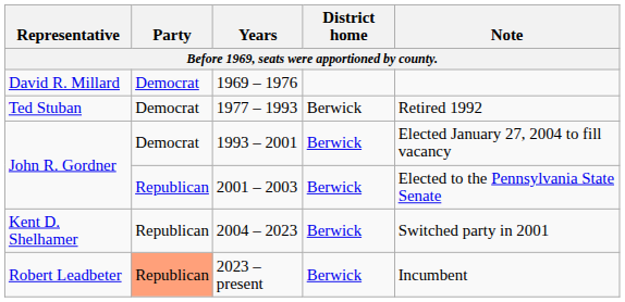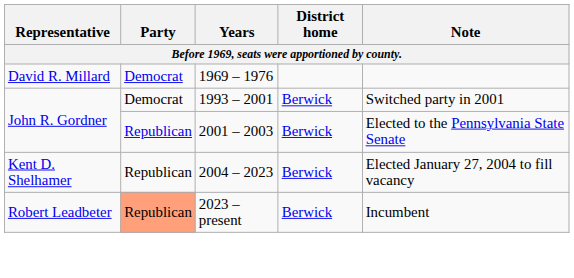- row: Ted Stuban | Democrat | 1977 – 1993 | Berwick | Retired 1992
1993 – 2001 | Note: Elected January 27, 2004 to fill vacancy -> Switched party in 2001
2004 – 2023 | Note: Switched party in 2001 -> Elected January 27, 2004 to fill vacancy
